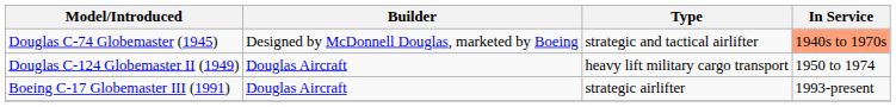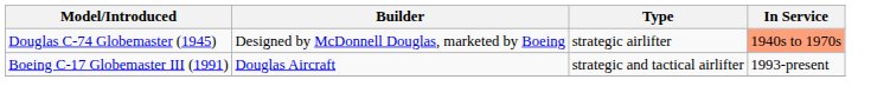Douglas C-74 Globemaster (1945) | Type: strategic and tactical airlifter -> strategic airlifter
- row: Douglas C-124 Globemaster II (1949) | Douglas Aircraft | heavy lift military cargo transport | 1950 to 1974
Boeing C-17 Globemaster III (1991) | Type: strategic airlifter -> strategic and tactical airlifter
